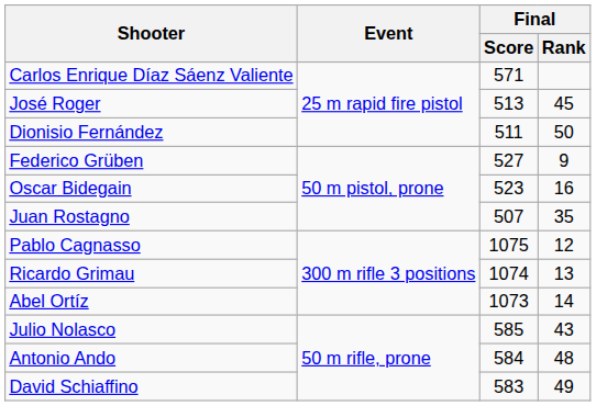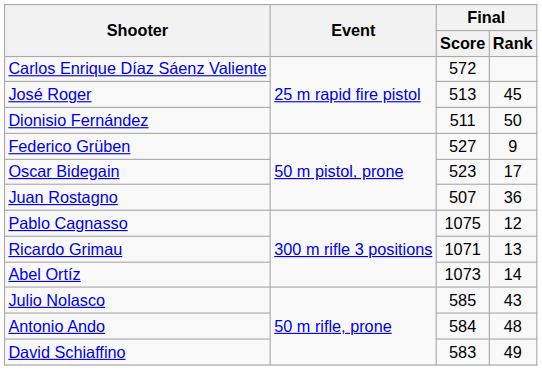Carlos Enrique Díaz Sáenz Valiente | Final / Score: 571 -> 572
Oscar Bidegain | Final / Rank: 16 -> 17
Juan Rostagno | Final / Rank: 35 -> 36
Ricardo Grimau | Final / Score: 1074 -> 1071
